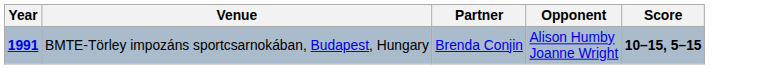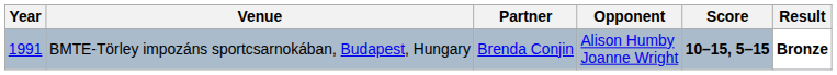+ column: Result | Bronze
BMTE-Törley impozáns sportcsarnokában, Budapest, Hungary | Year: bold -> normal
